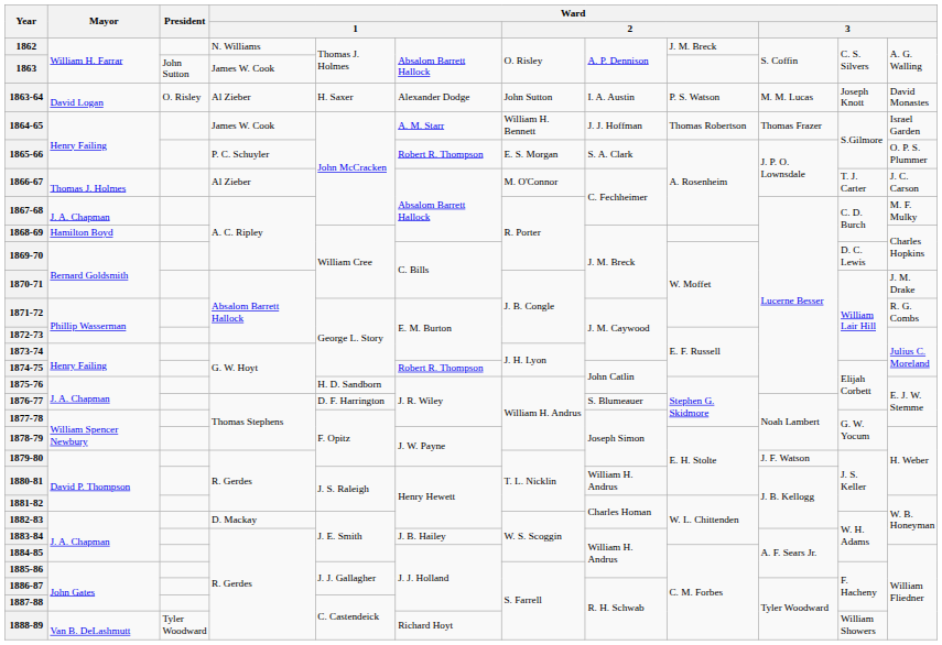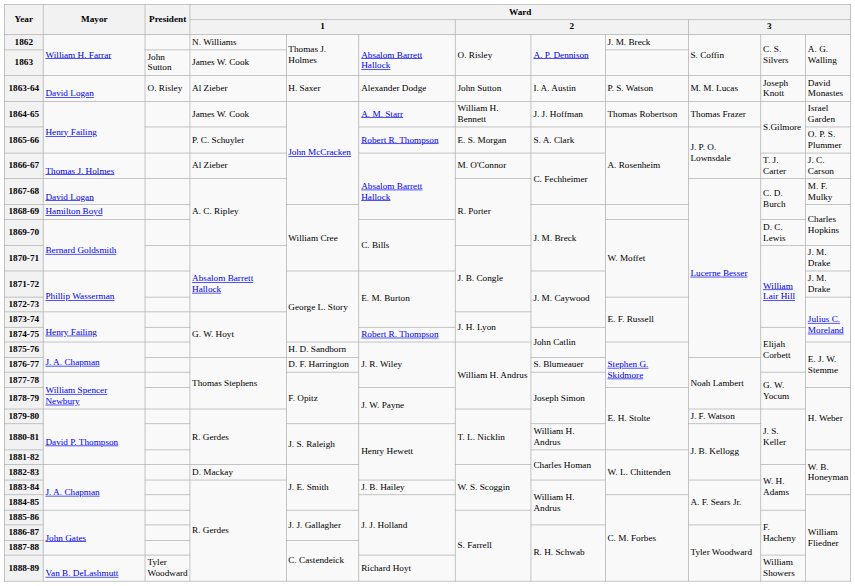1867-68 | Mayor: J. A. Chapman -> David Logan
1871-72 | column 12: R. G. Combs -> J. M. Drake
